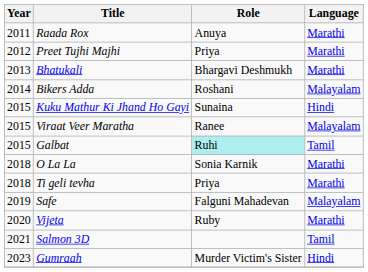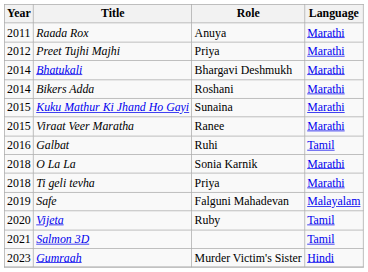Bhatukali | Year: 2013 -> 2014
Bikers Adda | Language: Malayalam -> Marathi
Kuku Mathur Ki Jhand Ho Gayi | Language: Hindi -> Marathi
Viraat Veer Maratha | Language: Malayalam -> Marathi
Galbat | Year: 2015 -> 2016
Galbat | Role: paleturquoise background -> no background
Vijeta | Language: Marathi -> Tamil
